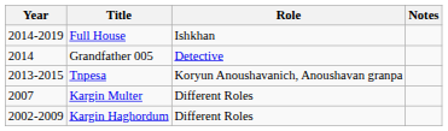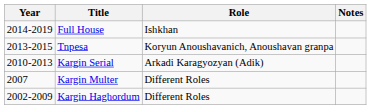- row: 2014 | Grandfather 005 | Detective
+ row: 2010-2013 | Kargin Serial | Arkadi Karagyozyan (Adik)
